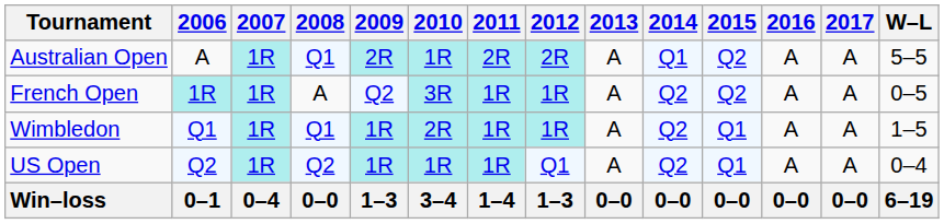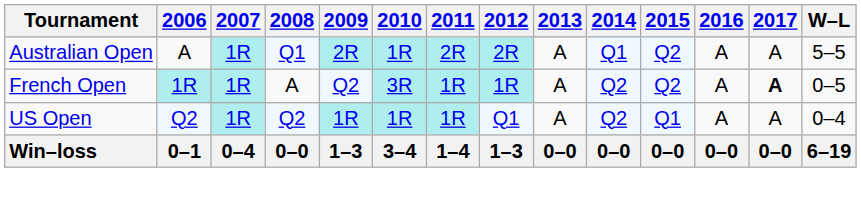French Open | 2017: normal -> bold
- row: Wimbledon | Q1 | 1R | Q1 | 1R | 2R | 1R | 1R | A | Q2 | Q1 | A | A | 1–5
